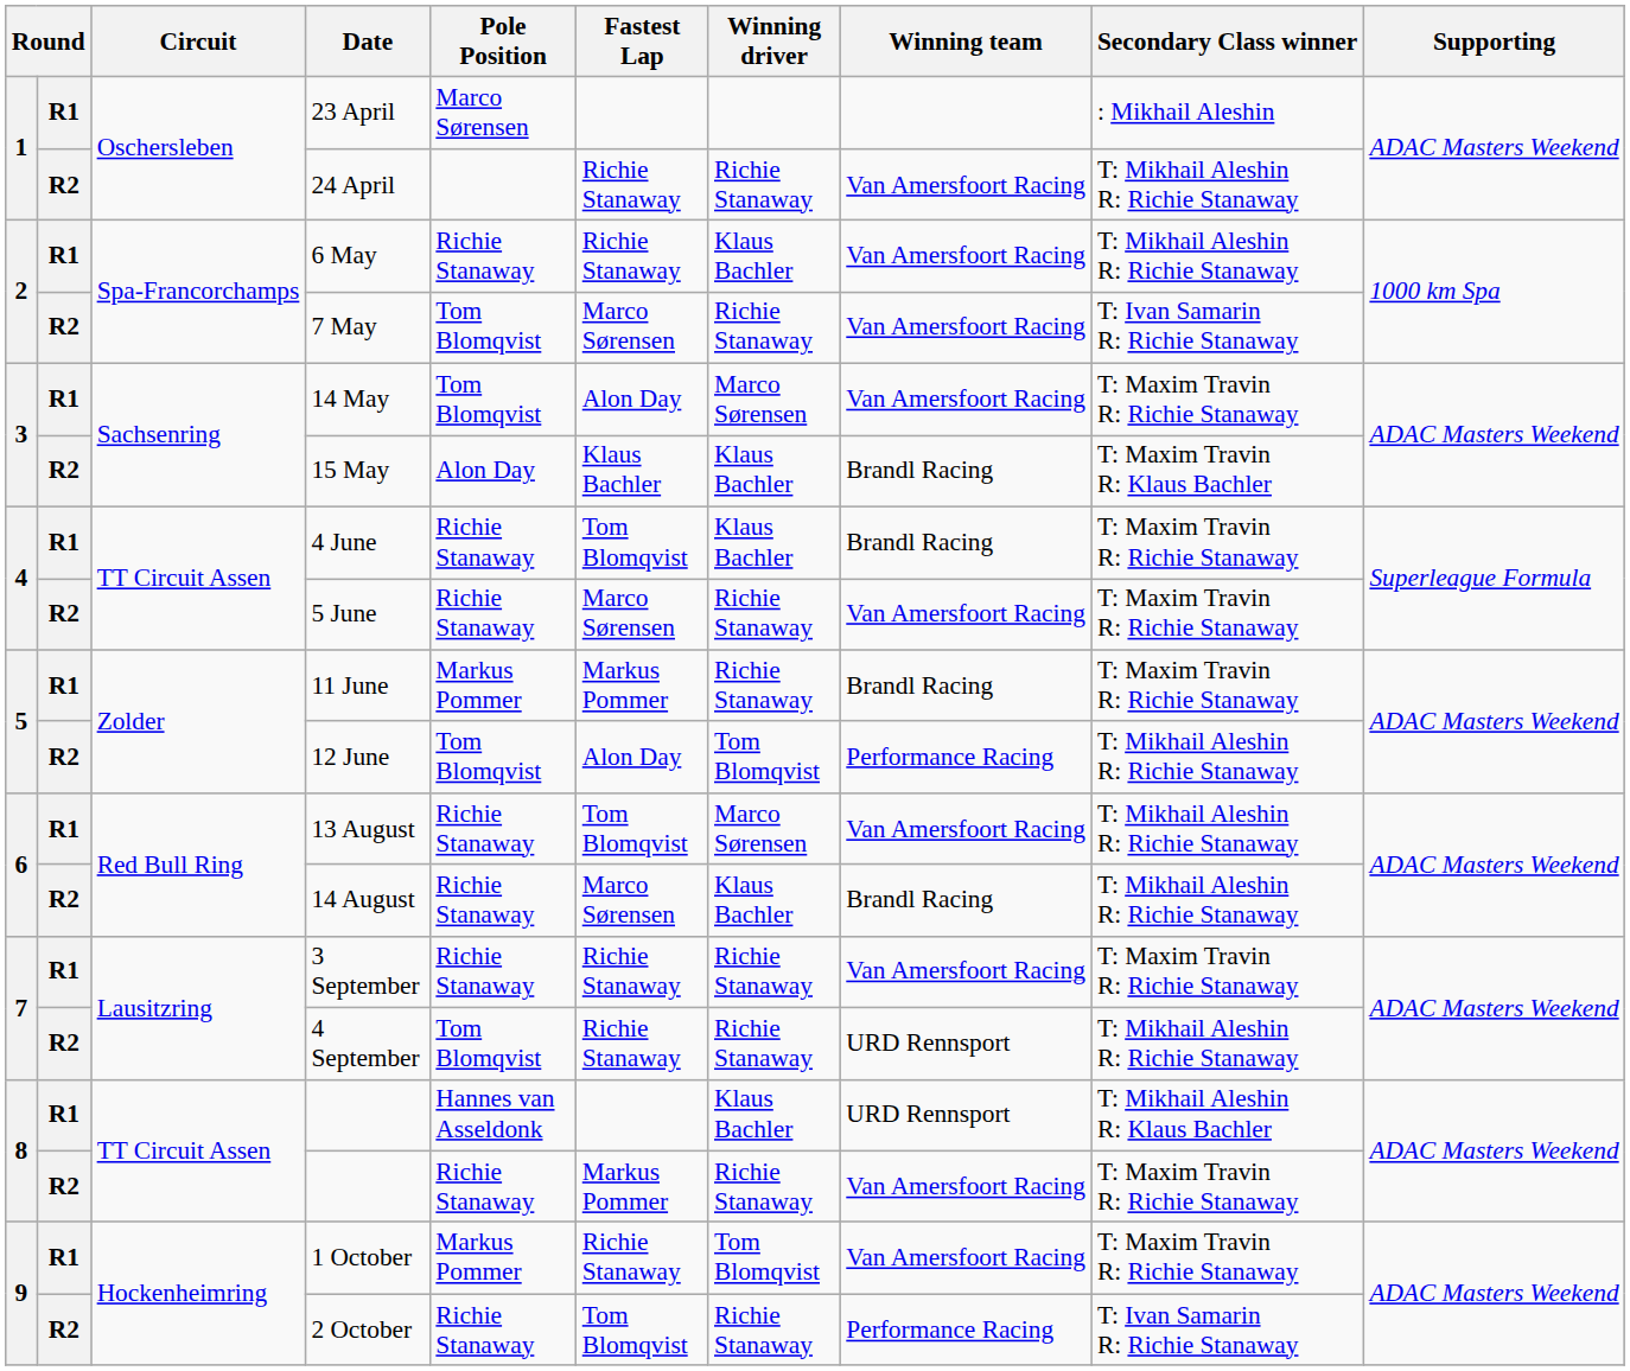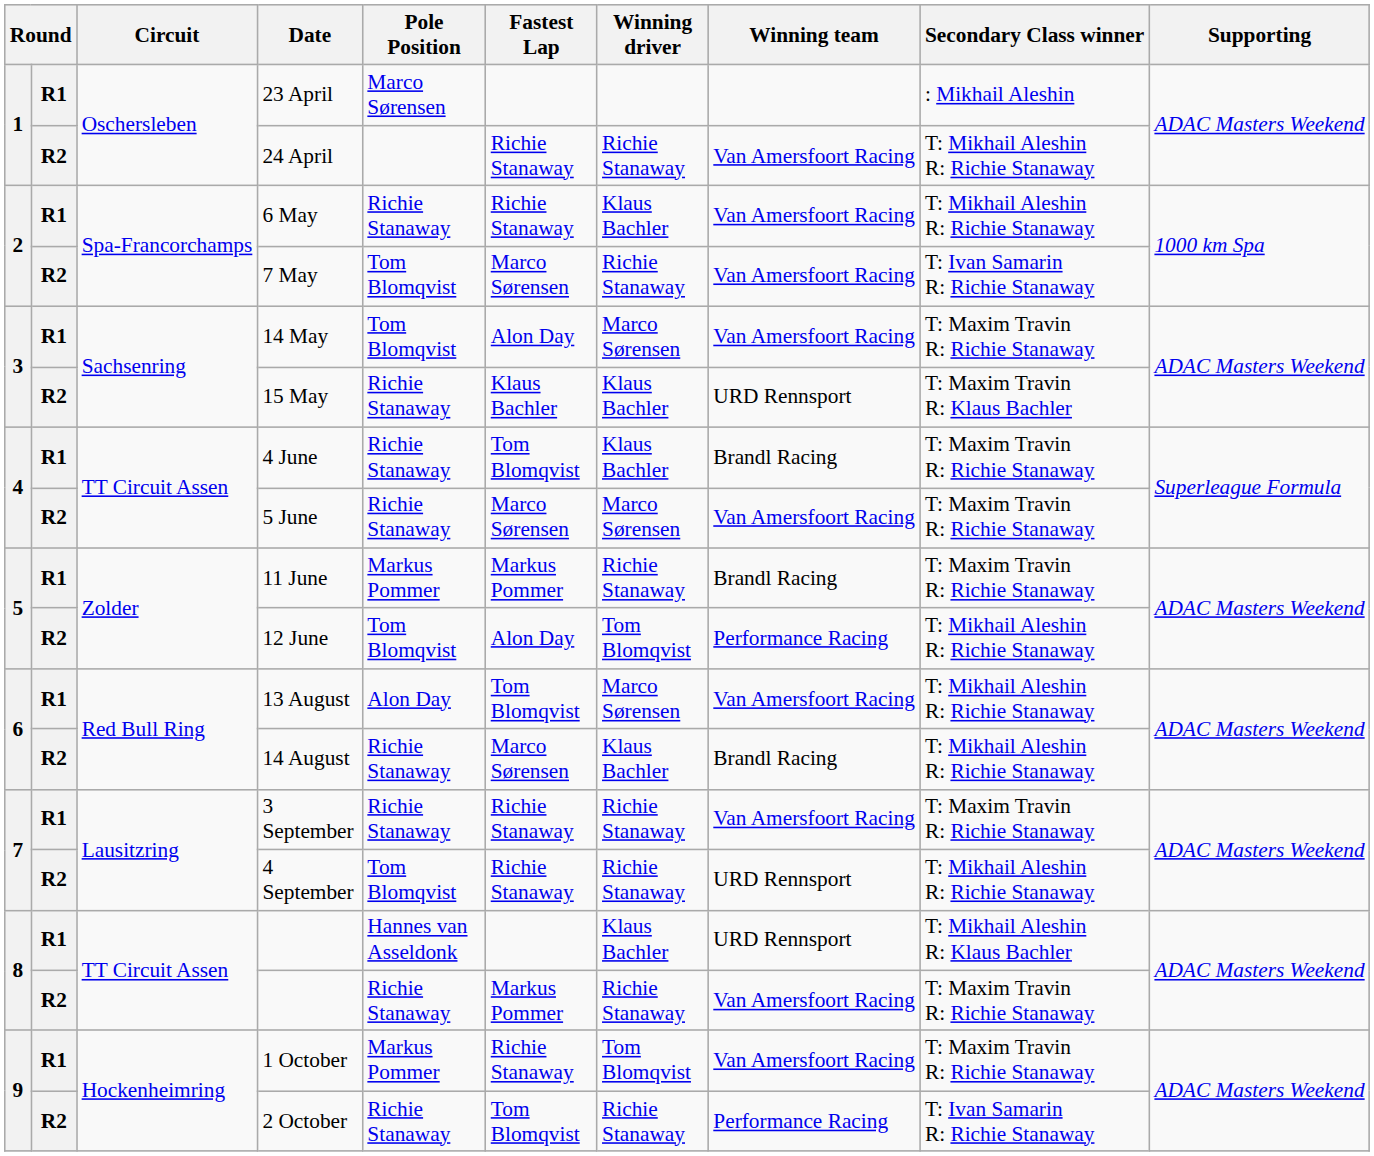15 May | Pole Position: Alon Day -> Richie Stanaway
15 May | Winning team: Brandl Racing -> URD Rennsport
5 June | Winning driver: Richie Stanaway -> Marco Sørensen
13 August | Pole Position: Richie Stanaway -> Alon Day
